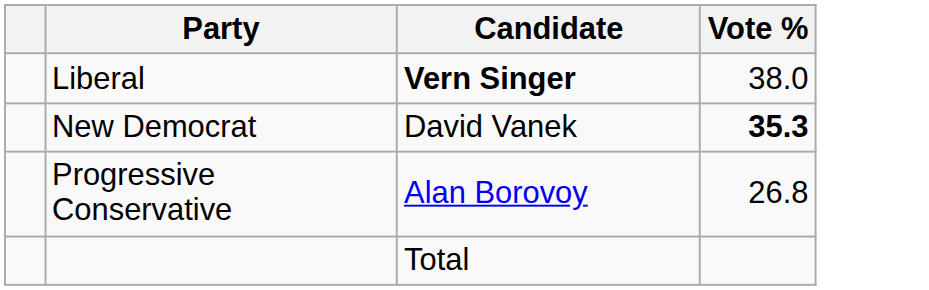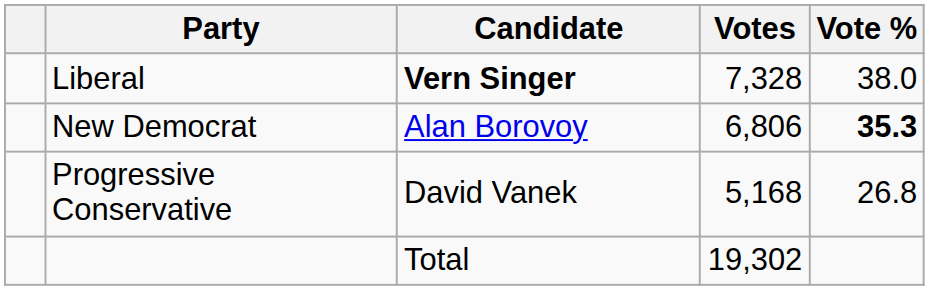+ column: Votes | 7,328 | 6,806 | 5,168 | 19,302
New Democrat | Candidate: David Vanek -> Alan Borovoy
Progressive Conservative | Candidate: Alan Borovoy -> David Vanek
